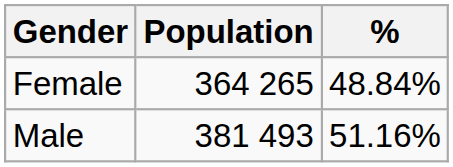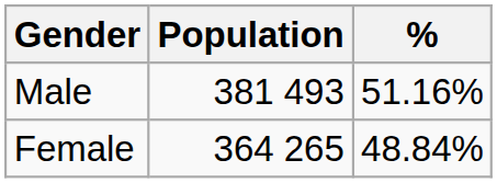rows swapped: Female <-> Male
